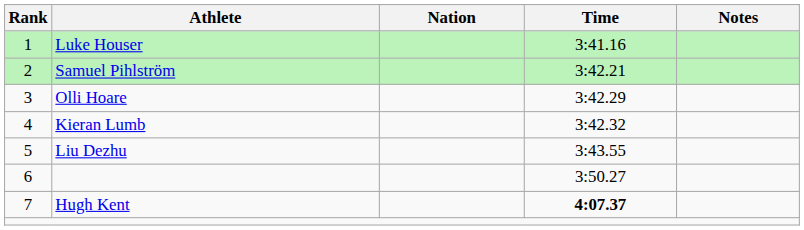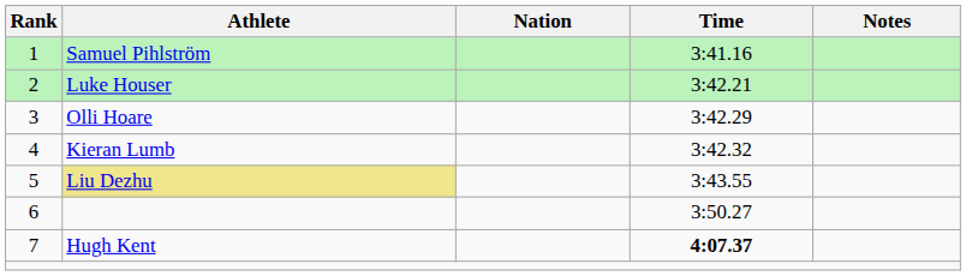1 | Athlete: Luke Houser -> Samuel Pihlström
2 | Athlete: Samuel Pihlström -> Luke Houser
5 | Athlete: no background -> khaki background
